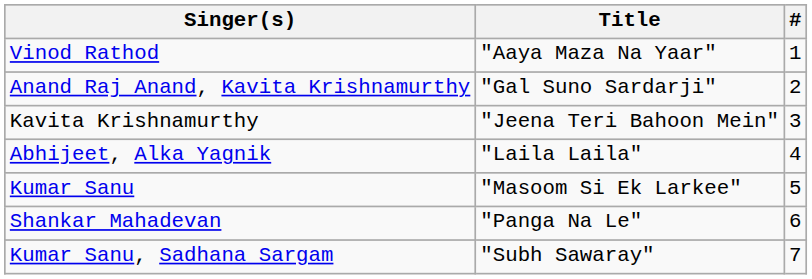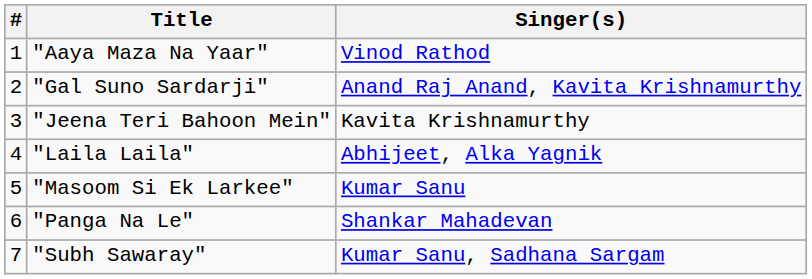columns swapped: # <-> Singer(s)
